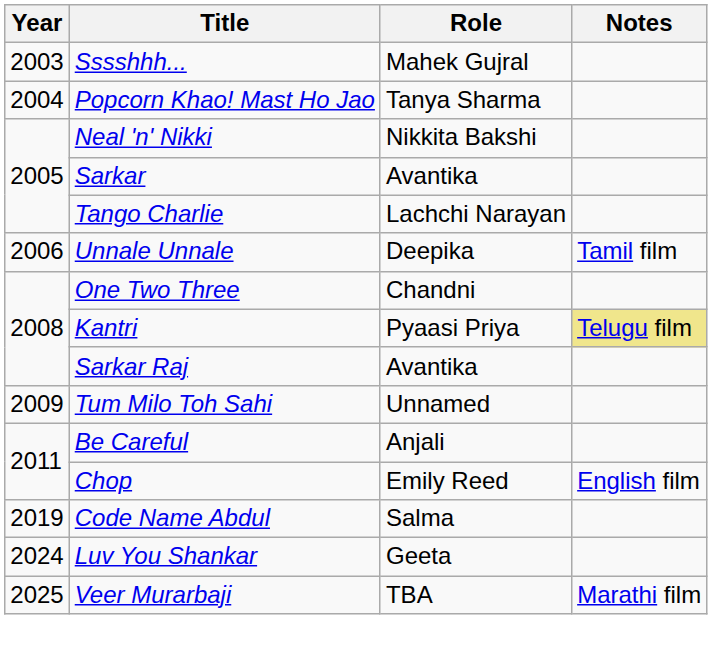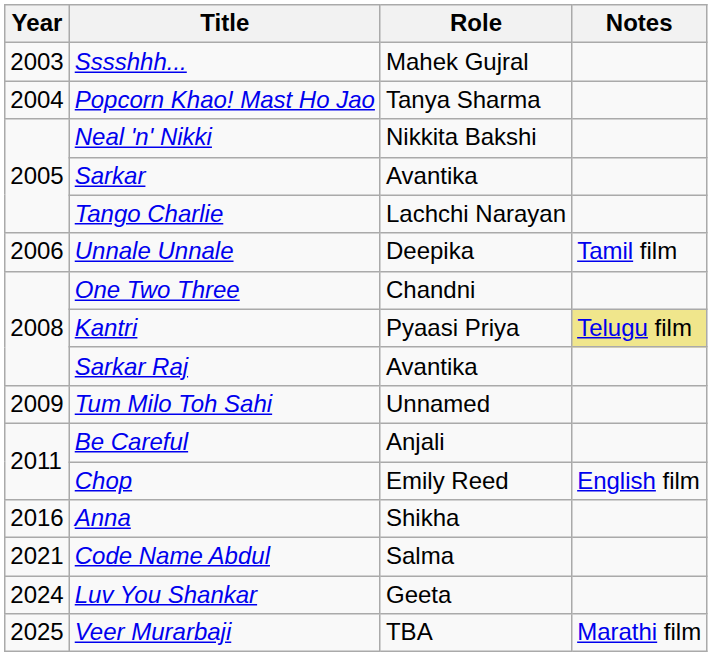+ row: 2016 | Anna | Shikha
Code Name Abdul | Year: 2019 -> 2021
